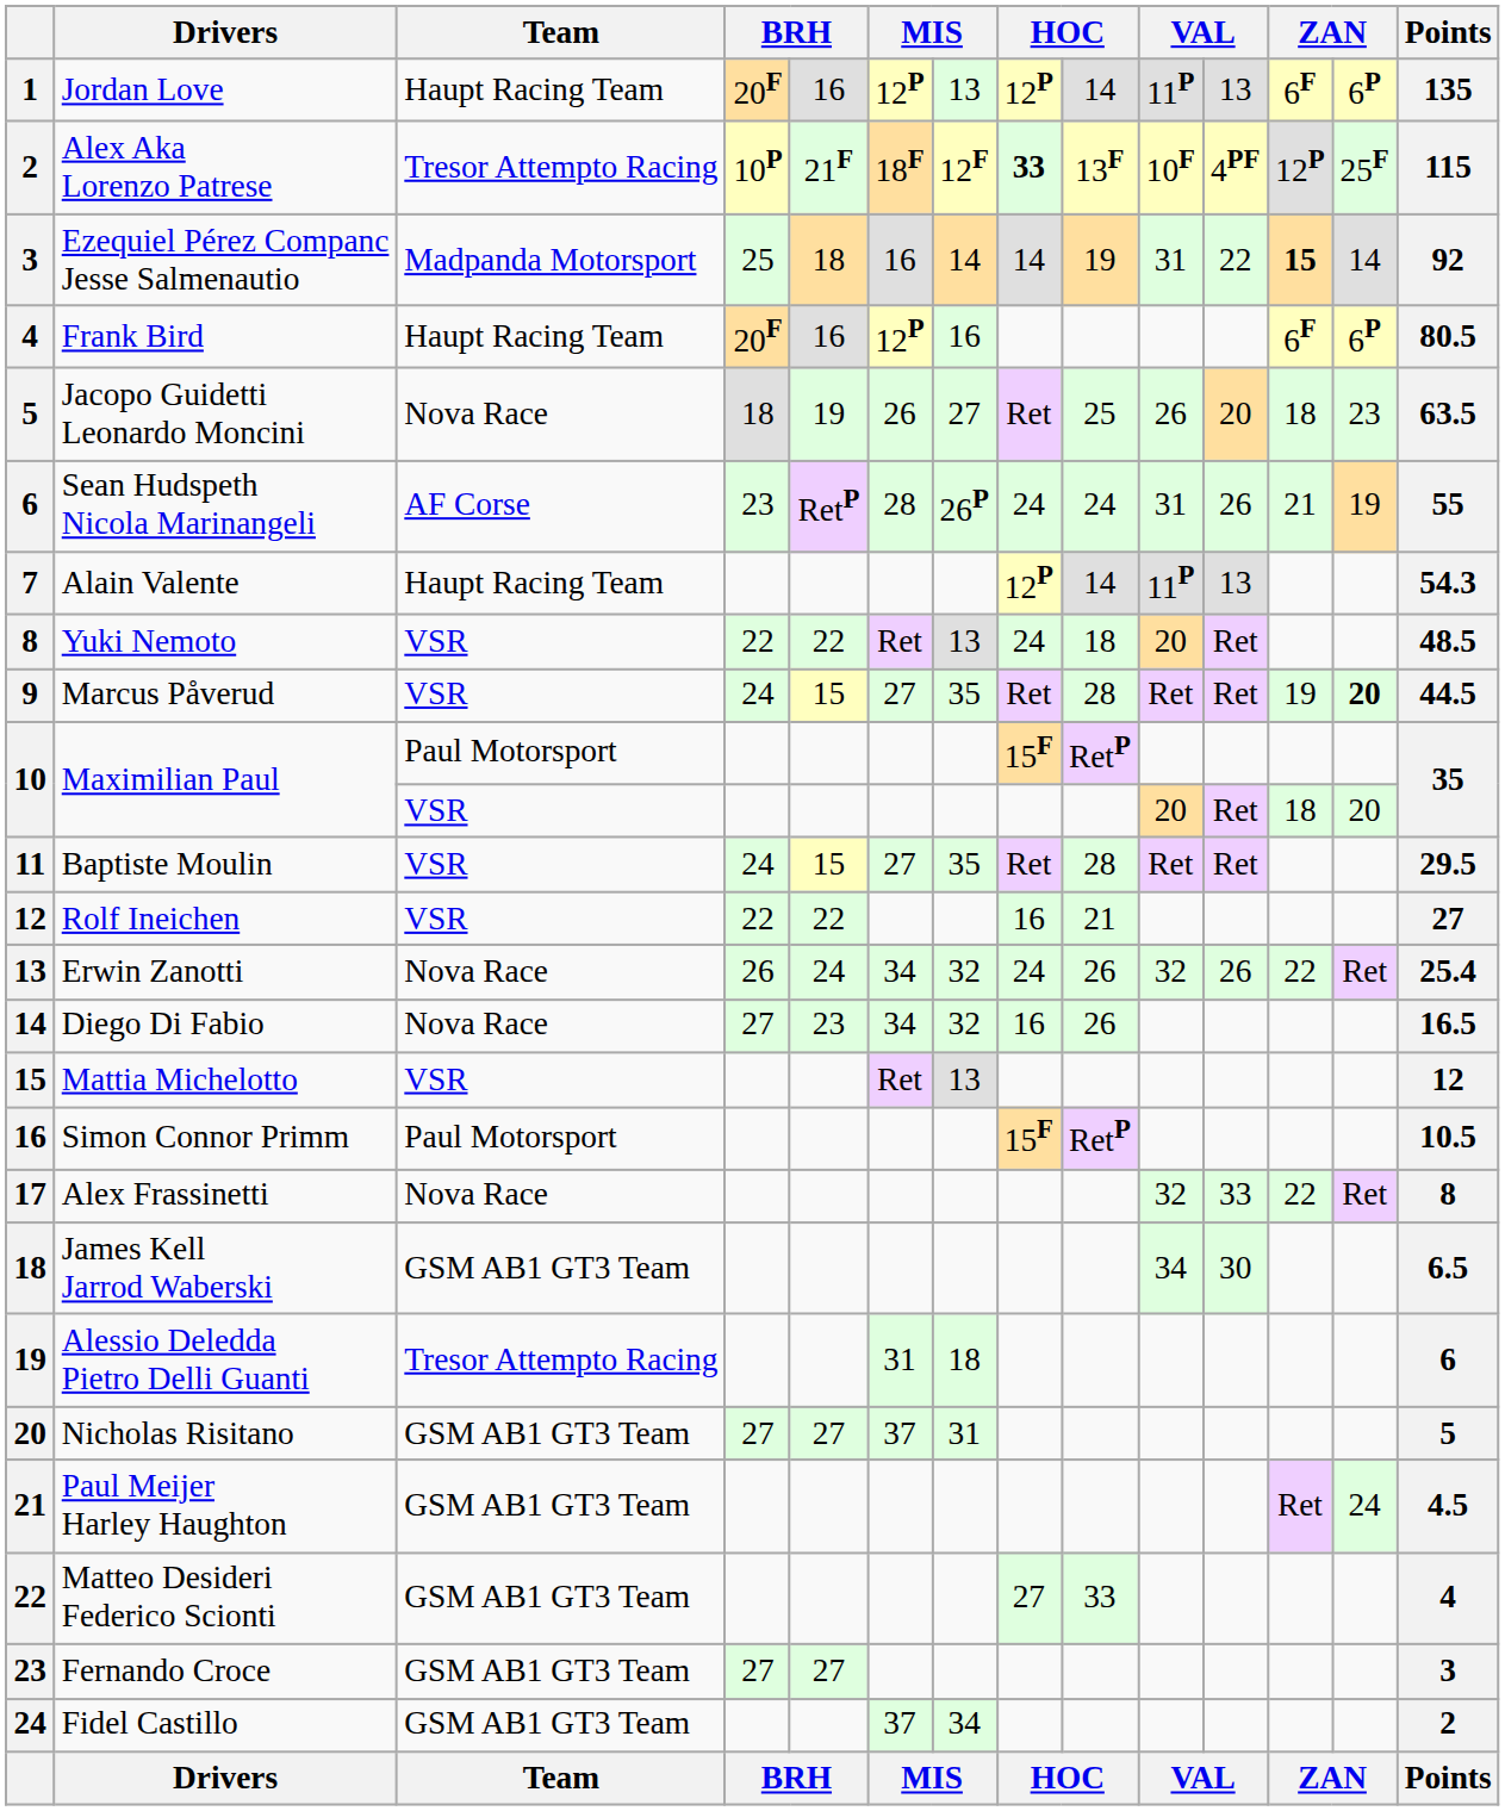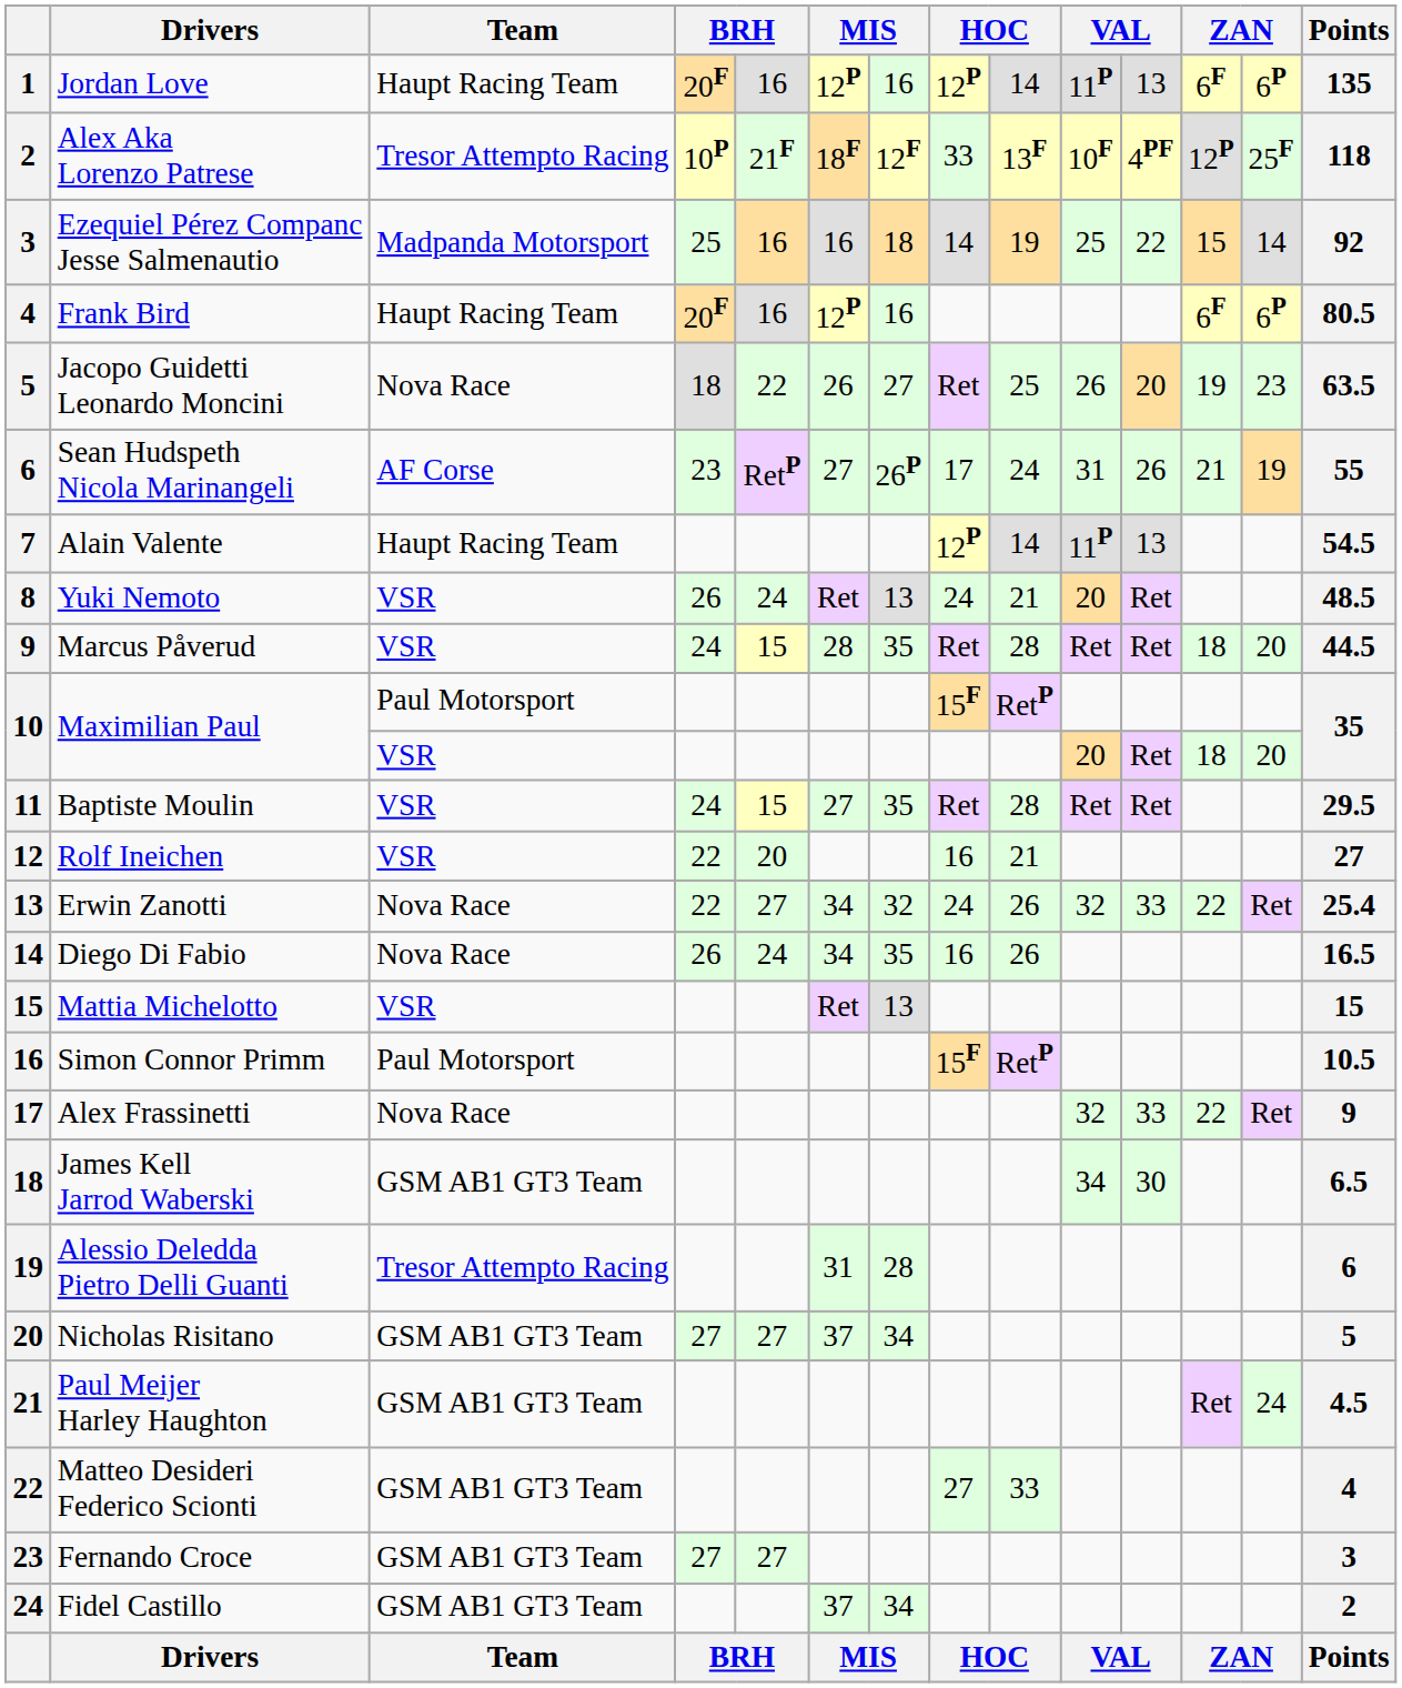Jordan Love | column 7: 13 -> 16
Alex Aka Lorenzo Patrese | column 8: bold -> normal
Alex Aka Lorenzo Patrese | Points: 115 -> 118
Ezequiel Pérez Companc Jesse Salmenautio | column 5: 18 -> 16
Ezequiel Pérez Companc Jesse Salmenautio | column 7: 14 -> 18
Ezequiel Pérez Companc Jesse Salmenautio | column 10: 31 -> 25
Ezequiel Pérez Companc Jesse Salmenautio | column 12: bold -> normal
Jacopo Guidetti Leonardo Moncini | column 5: 19 -> 22
Jacopo Guidetti Leonardo Moncini | column 12: 18 -> 19
Sean Hudspeth Nicola Marinangeli | column 6: 28 -> 27
Sean Hudspeth Nicola Marinangeli | column 8: 24 -> 17
Alain Valente | Points: 54.3 -> 54.5
Yuki Nemoto | column 4: 22 -> 26
Yuki Nemoto | column 5: 22 -> 24
Yuki Nemoto | column 9: 18 -> 21
Marcus Påverud | column 6: 27 -> 28
Marcus Påverud | column 12: 19 -> 18
Marcus Påverud | column 13: bold -> normal
Rolf Ineichen | column 5: 22 -> 20
Erwin Zanotti | column 4: 26 -> 22
Erwin Zanotti | column 5: 24 -> 27
Erwin Zanotti | column 11: 26 -> 33
Diego Di Fabio | column 4: 27 -> 26
Diego Di Fabio | column 5: 23 -> 24
Diego Di Fabio | column 7: 32 -> 35
Mattia Michelotto | Points: 12 -> 15
Alex Frassinetti | Points: 8 -> 9
Alessio Deledda Pietro Delli Guanti | column 7: 18 -> 28
Nicholas Risitano | column 7: 31 -> 34
